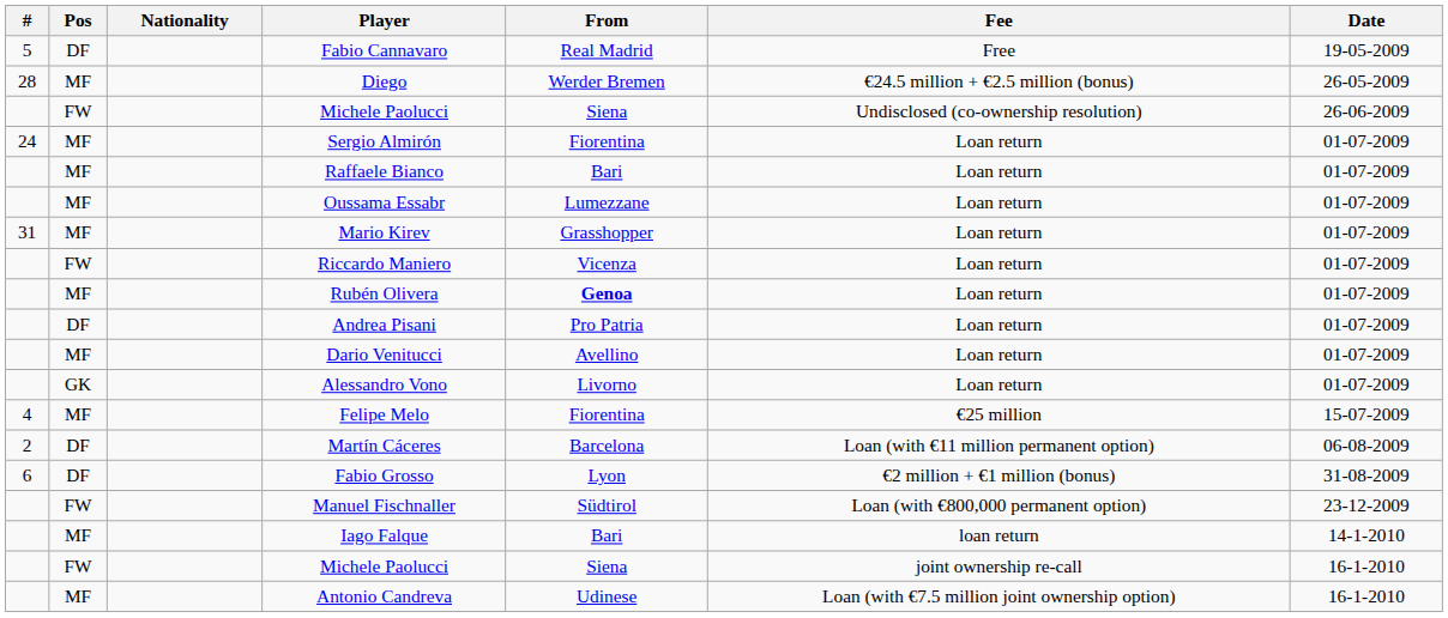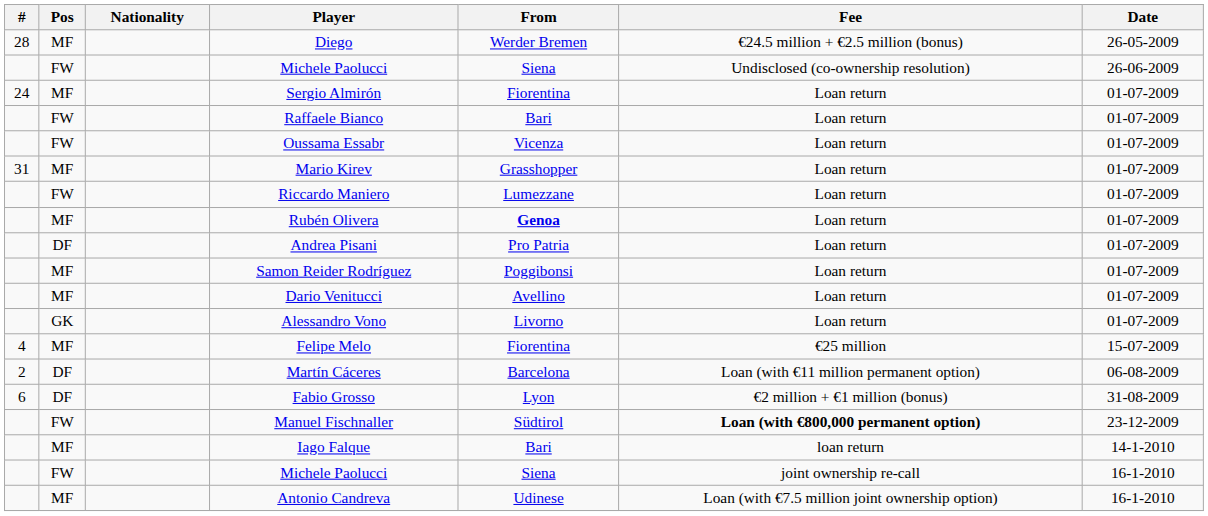- row: 5 | DF | Fabio Cannavaro | Real Madrid | Free | 19-05-2009
Raffaele Bianco | Pos: MF -> FW
Oussama Essabr | Pos: MF -> FW
Oussama Essabr | From: Lumezzane -> Vicenza
Riccardo Maniero | From: Vicenza -> Lumezzane
+ row: MF | Samon Reider Rodríguez | Poggibonsi | Loan return | 01-07-2009
Manuel Fischnaller | Fee: normal -> bold
